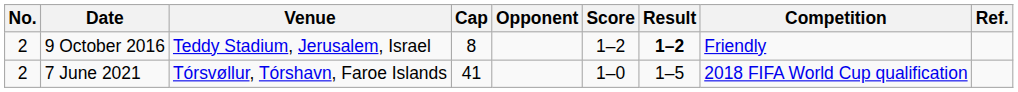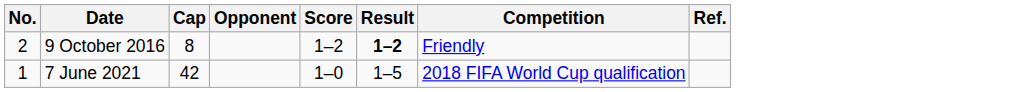- column: Venue | Teddy Stadium, Jerusalem, Israel | Tórsvøllur, Tórshavn, Faroe Islands
7 June 2021 | No.: 2 -> 1
7 June 2021 | Cap: 41 -> 42
